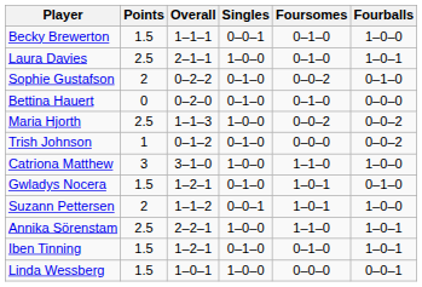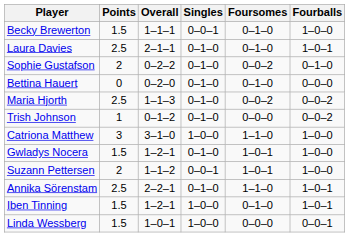Laura Davies | Singles: 1–0–0 -> 0–1–0
Maria Hjorth | Singles: 1–0–0 -> 0–1–0
Gwladys Nocera | Fourballs: 0–1–0 -> 1–0–0
Annika Sörenstam | Singles: 1–0–0 -> 0–1–0
Iben Tinning | Singles: 0–1–0 -> 1–0–0
